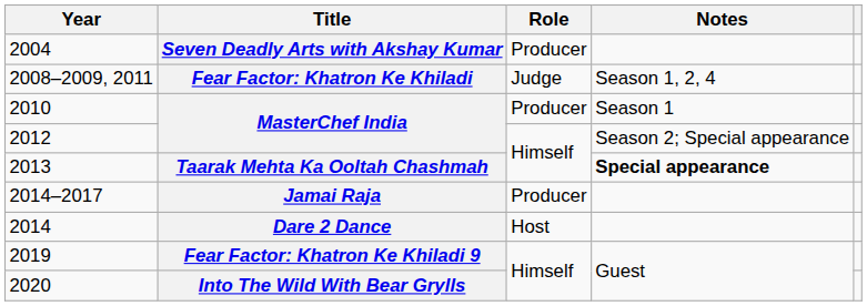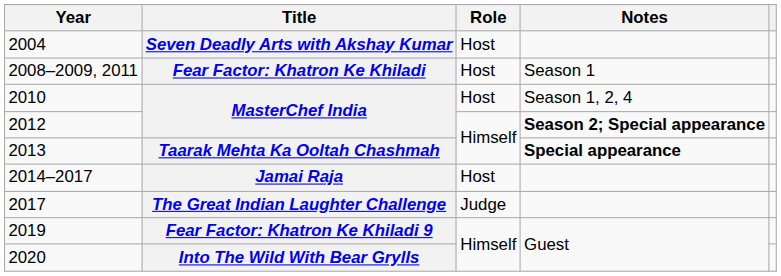Seven Deadly Arts with Akshay Kumar | Role: Producer -> Host
Fear Factor: Khatron Ke Khiladi | Role: Judge -> Host
Fear Factor: Khatron Ke Khiladi | Notes: Season 1, 2, 4 -> Season 1
2010 / MasterChef India | Role: Producer -> Host
2010 / MasterChef India | Notes: Season 1 -> Season 1, 2, 4
2012 / MasterChef India | Notes: normal -> bold
Jamai Raja | Role: Producer -> Host
- row: 2014 | Dare 2 Dance | Host
+ row: 2017 | The Great Indian Laughter Challenge | Judge
